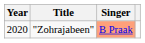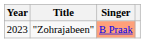"Zohrajabeen" | Year: 2020 -> 2023
